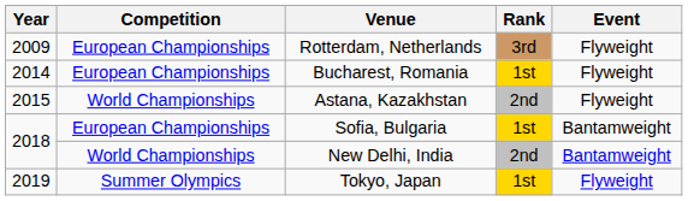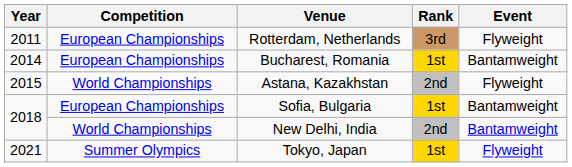Rotterdam, Netherlands | Year: 2009 -> 2011
Bucharest, Romania | Event: Flyweight -> Bantamweight
Tokyo, Japan | Year: 2019 -> 2021
